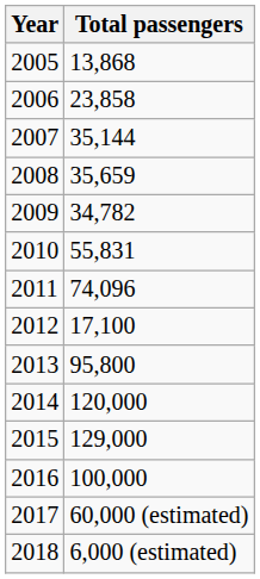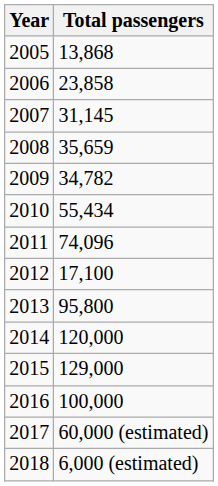2007 | Total passengers: 35,144 -> 31,145
2010 | Total passengers: 55,831 -> 55,434
